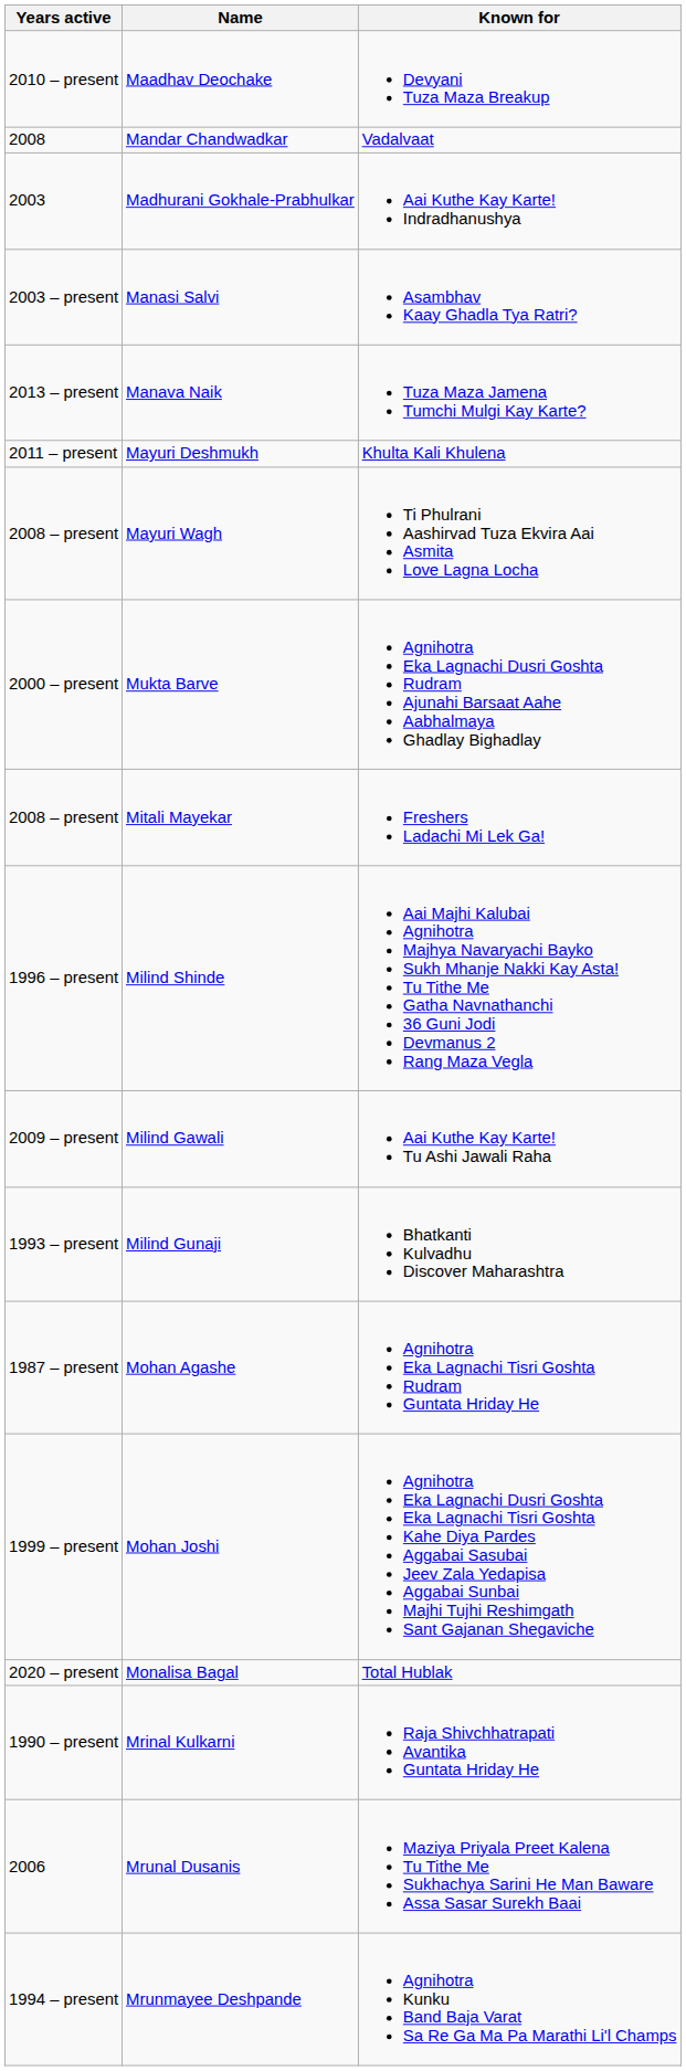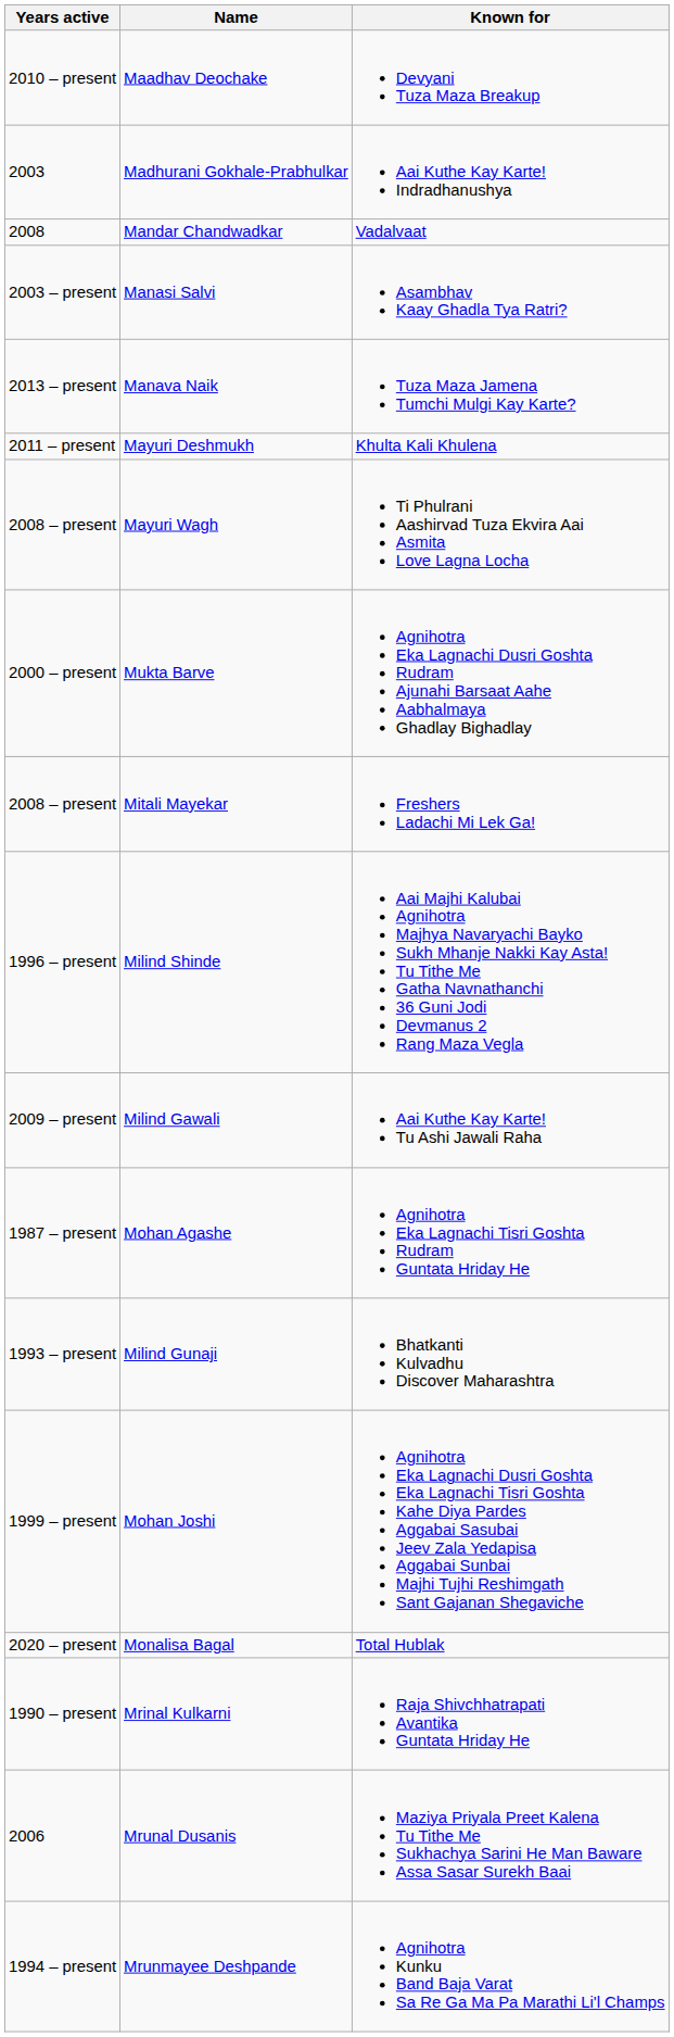rows swapped: Madhurani Gokhale-Prabhulkar <-> Mandar Chandwadkar
rows swapped: Milind Gunaji <-> Mohan Agashe
